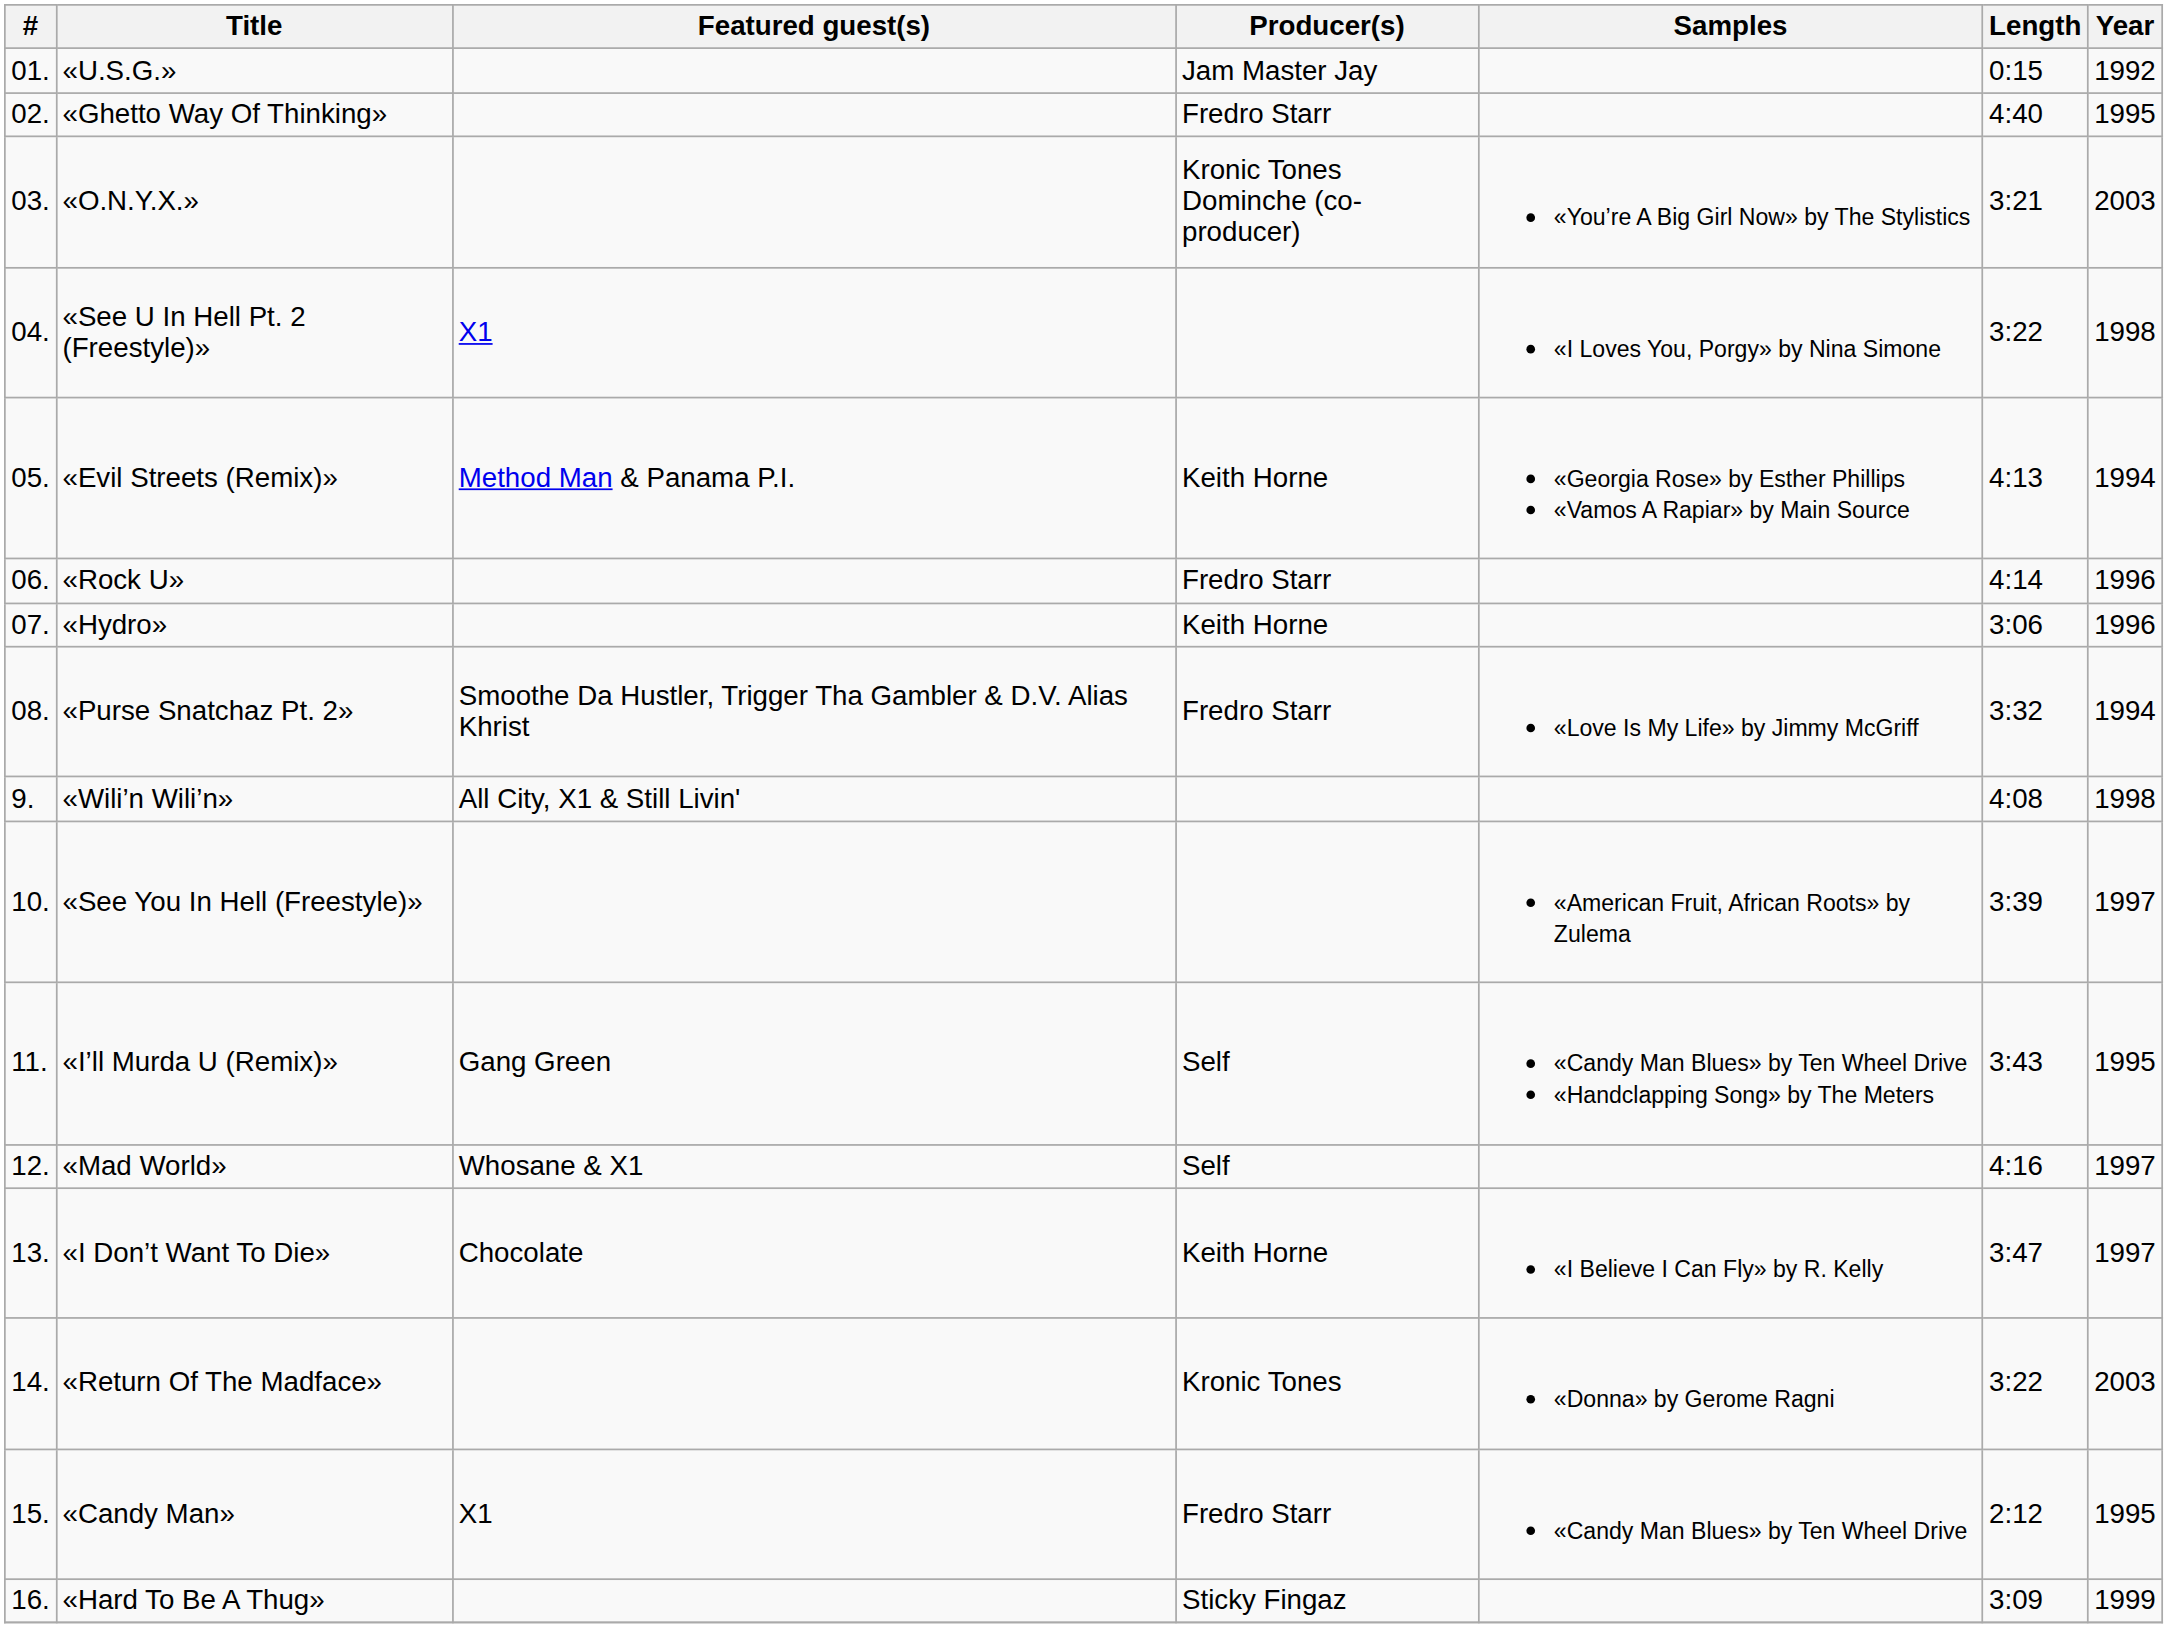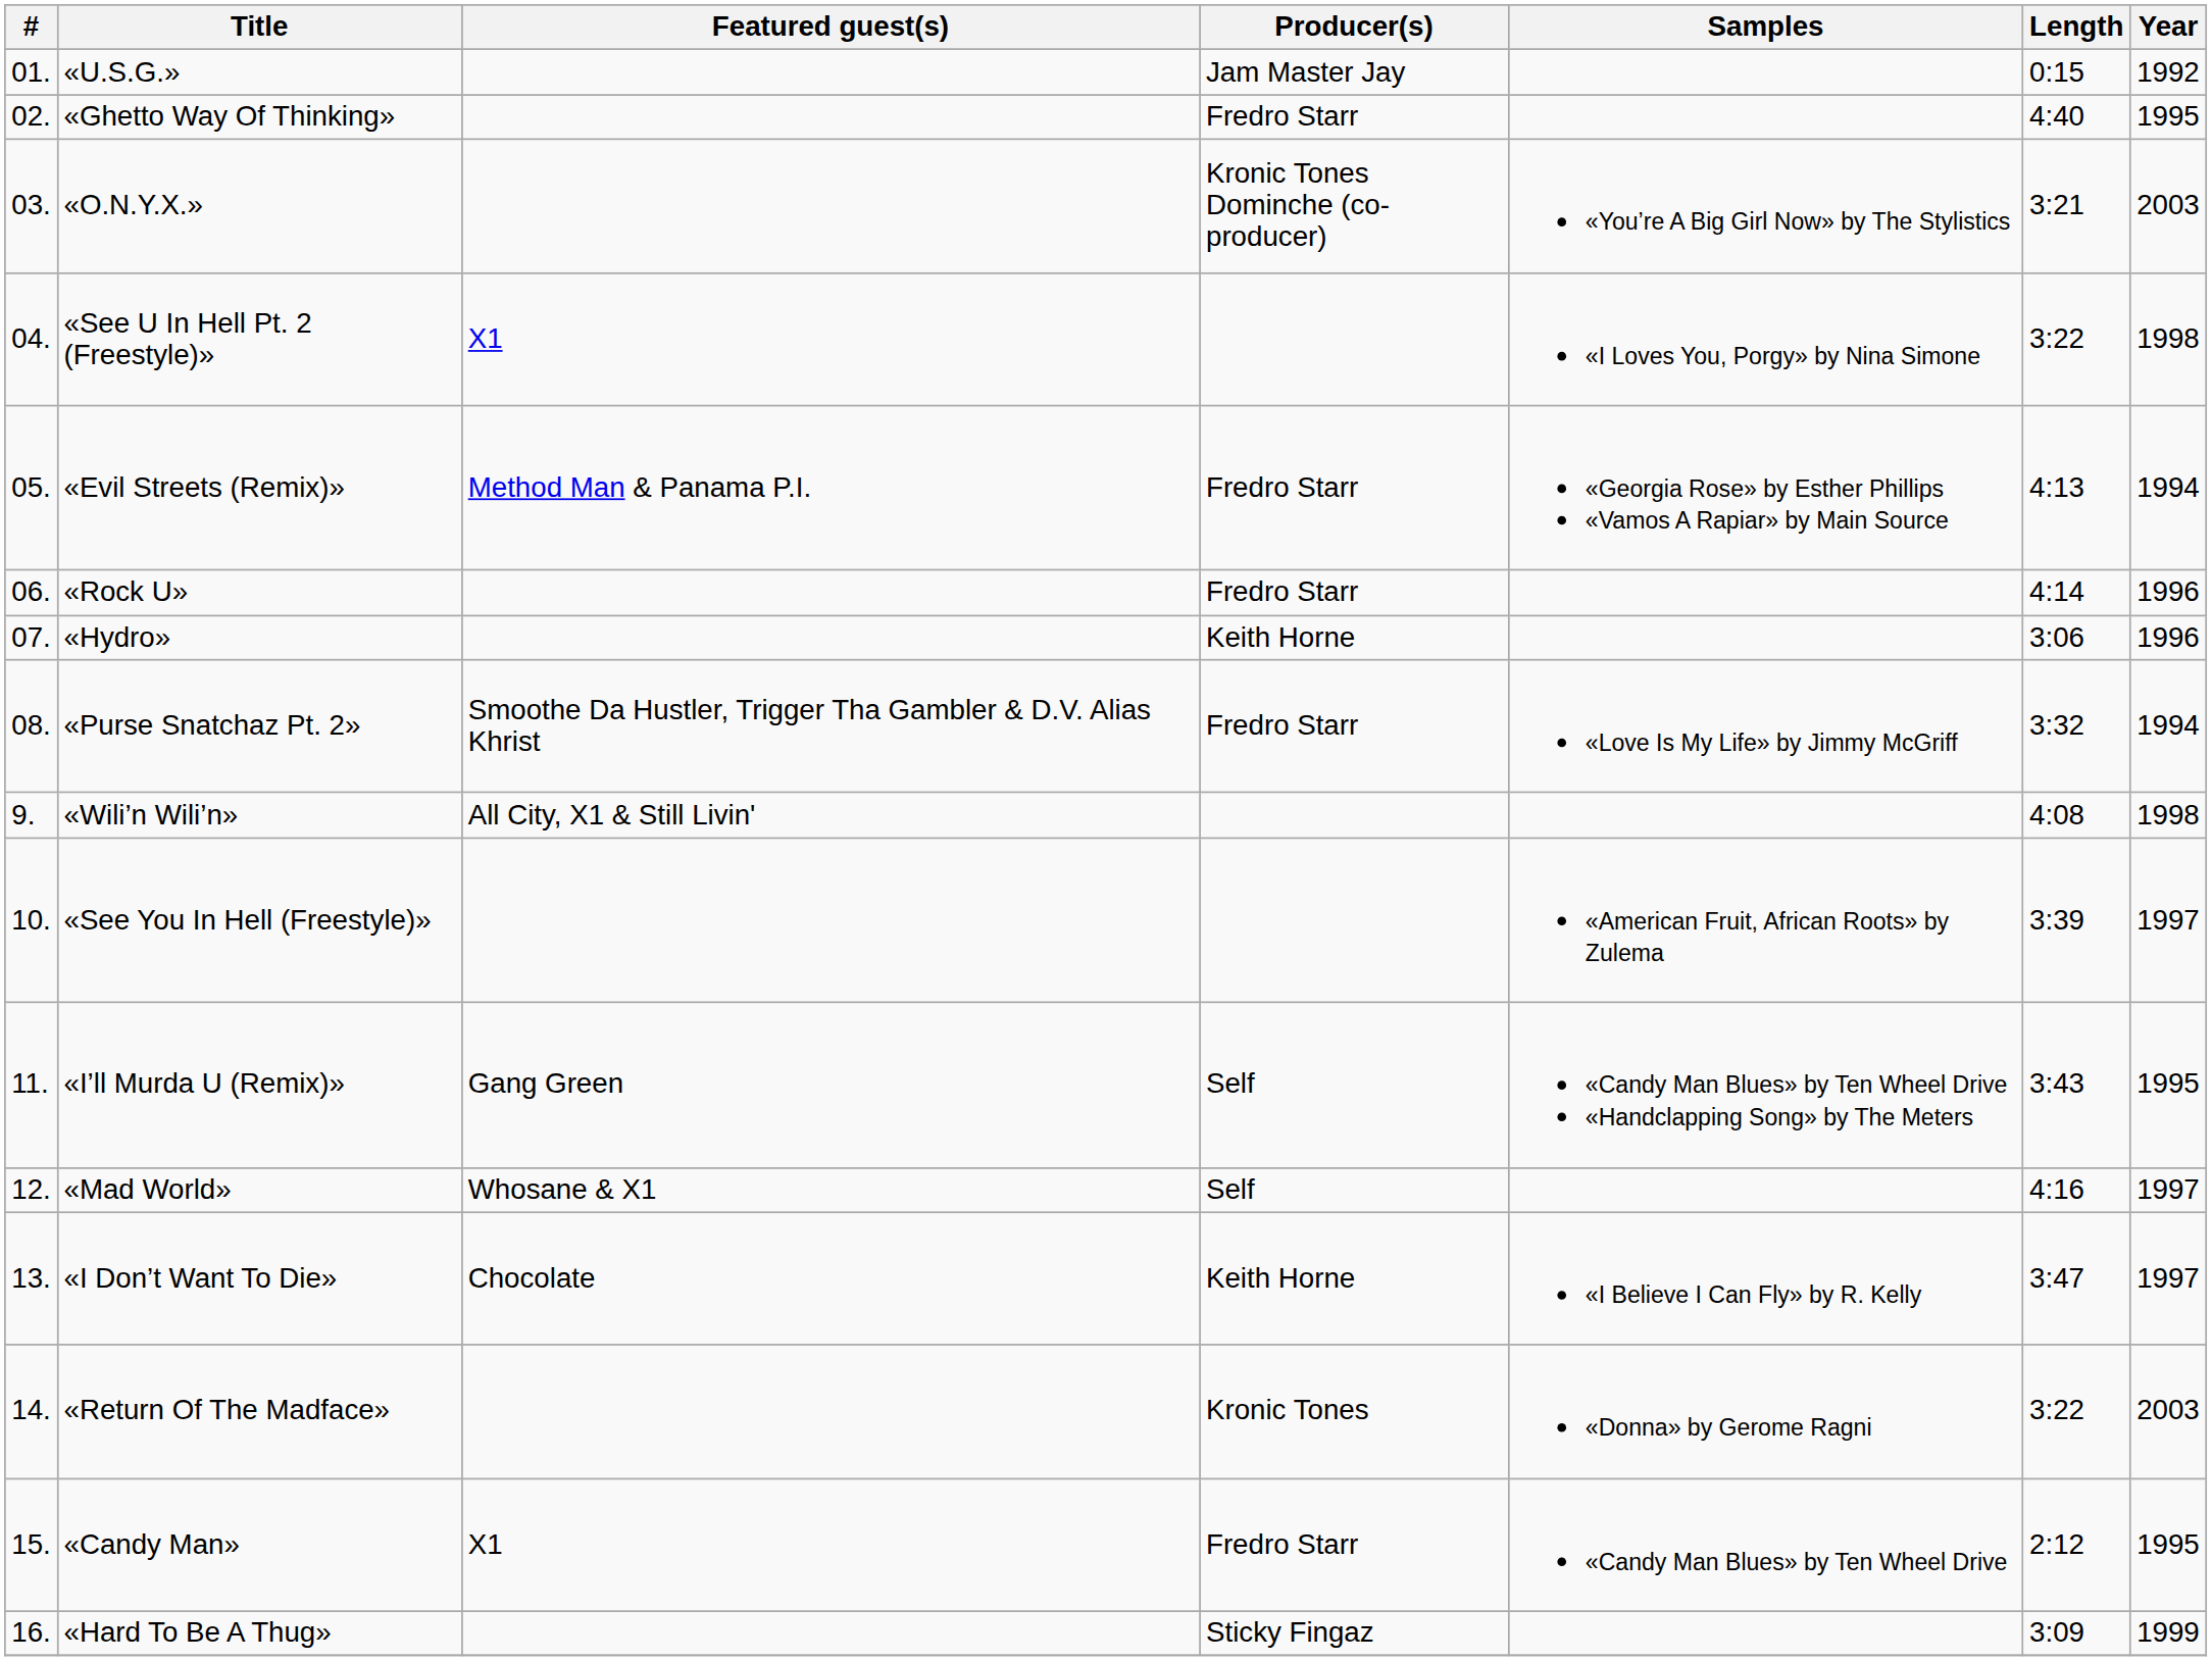«Evil Streets (Remix)» | Producer(s): Keith Horne -> Fredro Starr
